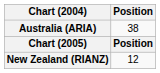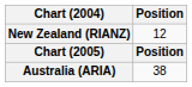rows swapped: New Zealand (RIANZ) <-> Australia (ARIA)
